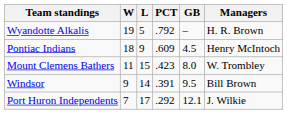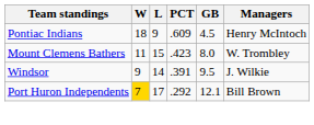- row: Wyandotte Alkalis | 19 | 5 | .792 | – | H. R. Brown
Windsor | Managers: Bill Brown -> J. Wilkie
Port Huron Independents | W: no background -> gold background
Port Huron Independents | Managers: J. Wilkie -> Bill Brown
